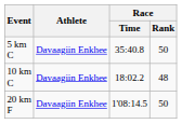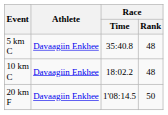5 km C | Race / Rank: 50 -> 48
